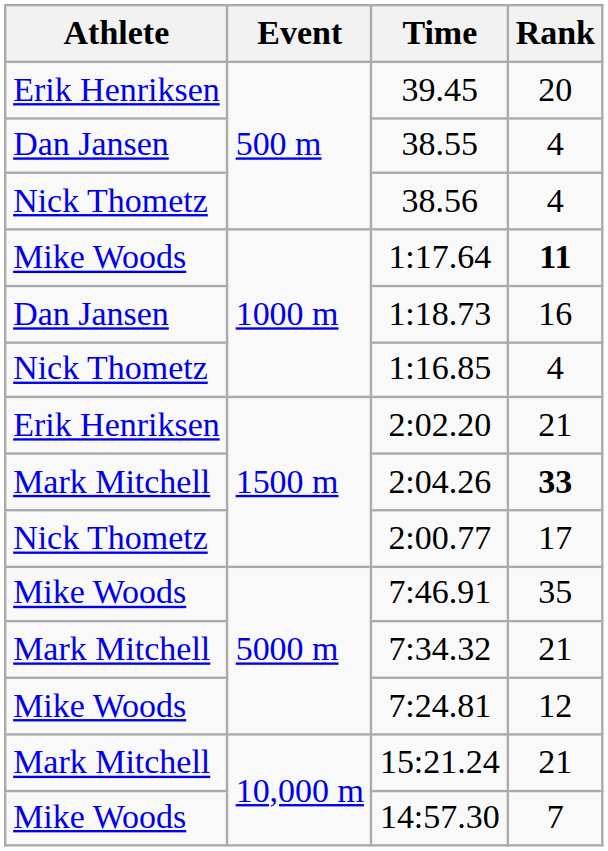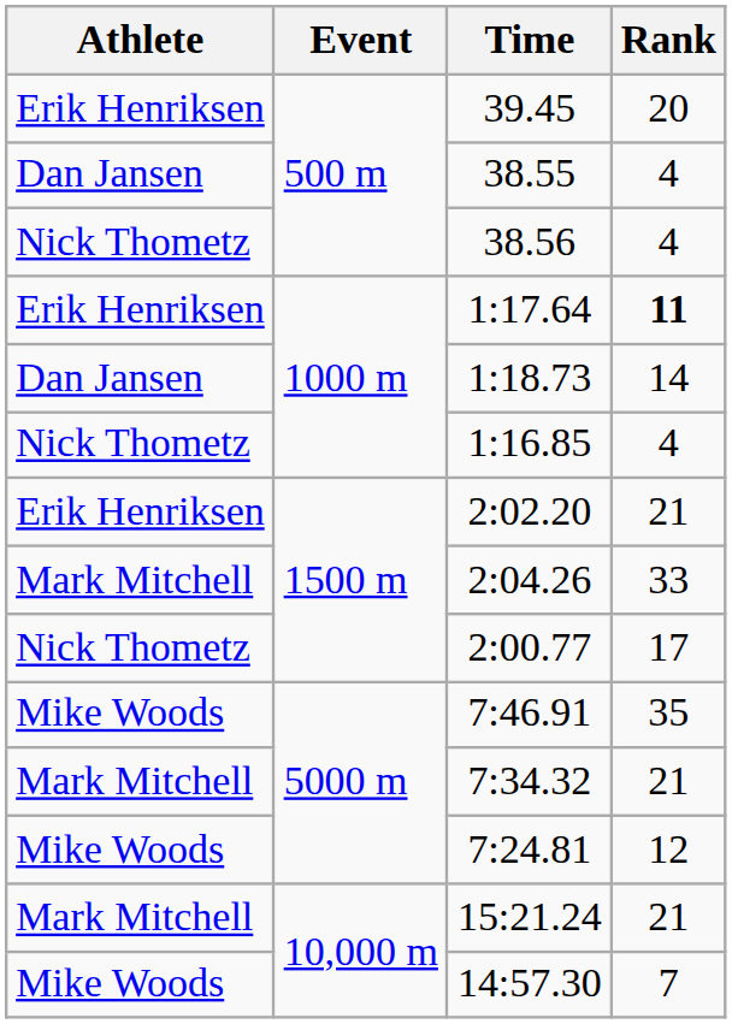1:17.64 | Athlete: Mike Woods -> Erik Henriksen
1:18.73 | Rank: 16 -> 14
2:04.26 | Rank: bold -> normal
